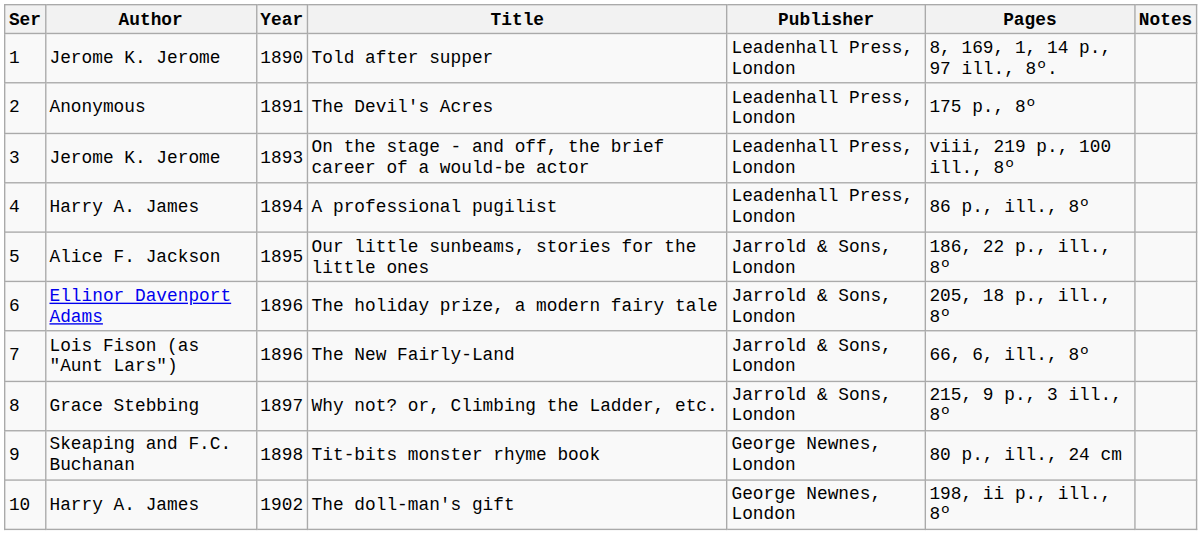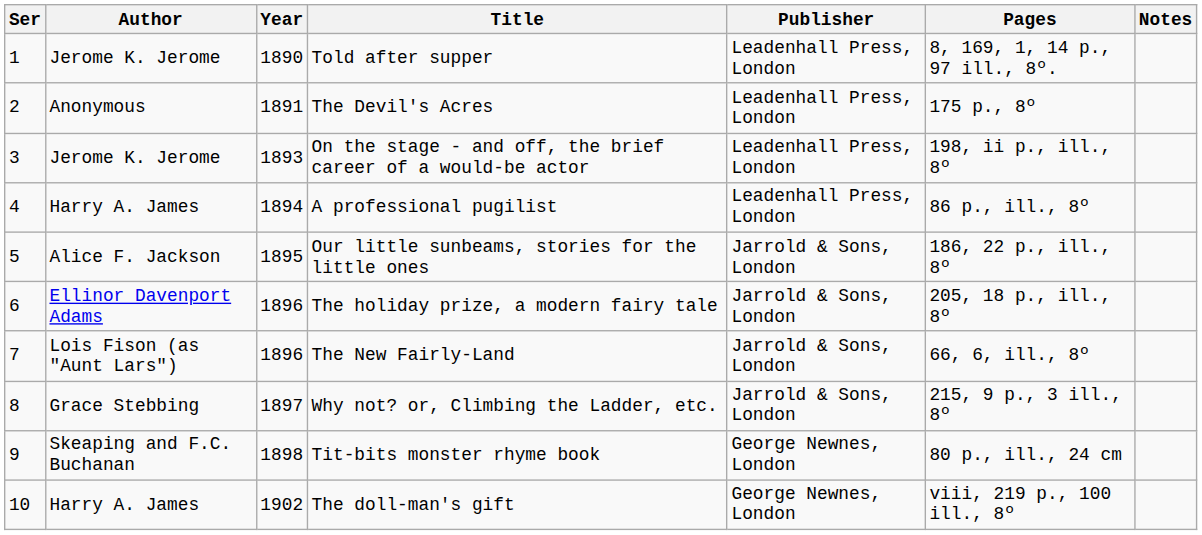On the stage - and off, the brief career of a would-be actor | Pages: viii, 219 p., 100 ill., 8º -> 198, ii p., ill., 8º
The doll-man's gift | Pages: 198, ii p., ill., 8º -> viii, 219 p., 100 ill., 8º
